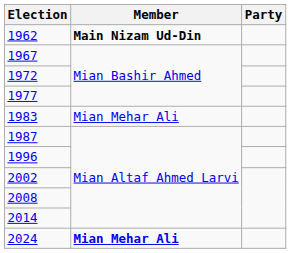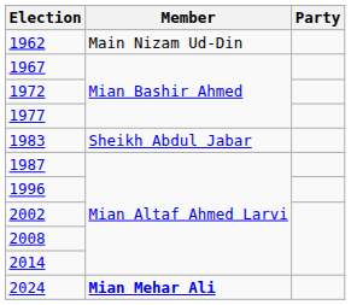1962 | Member: bold -> normal
1983 | Member: Mian Mehar Ali -> Sheikh Abdul Jabar
